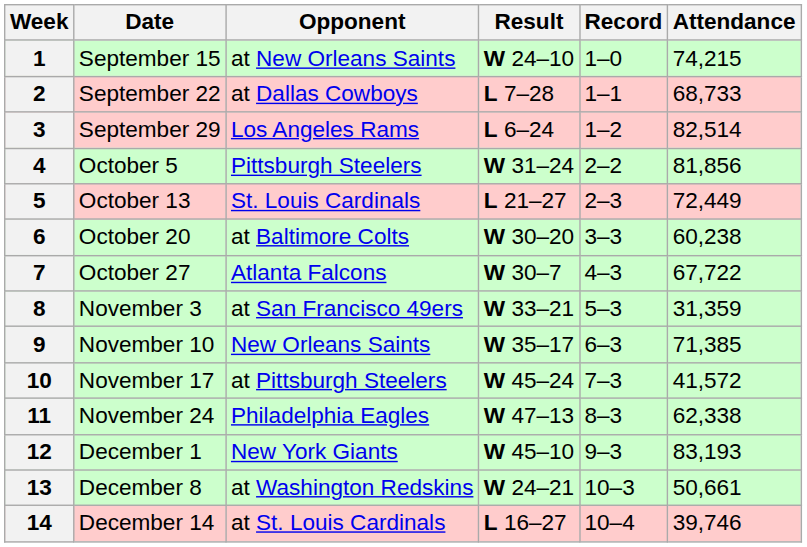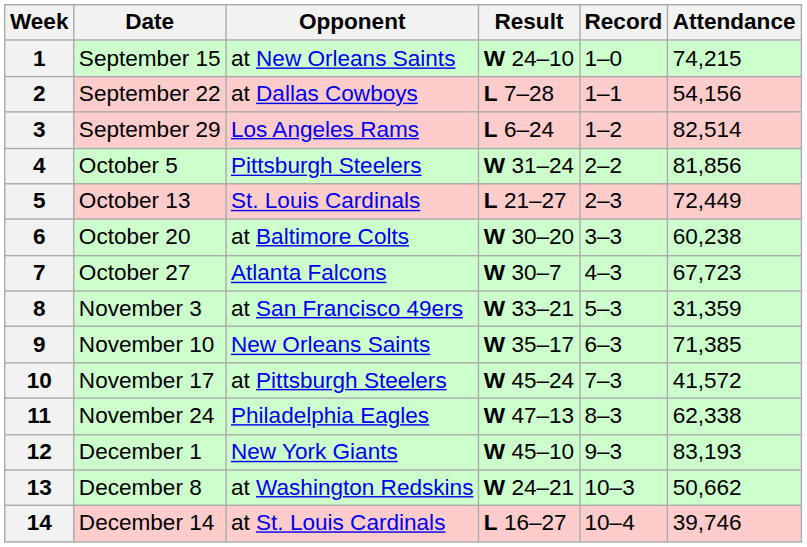2 | Attendance: 68,733 -> 54,156
7 | Attendance: 67,722 -> 67,723
13 | Attendance: 50,661 -> 50,662
